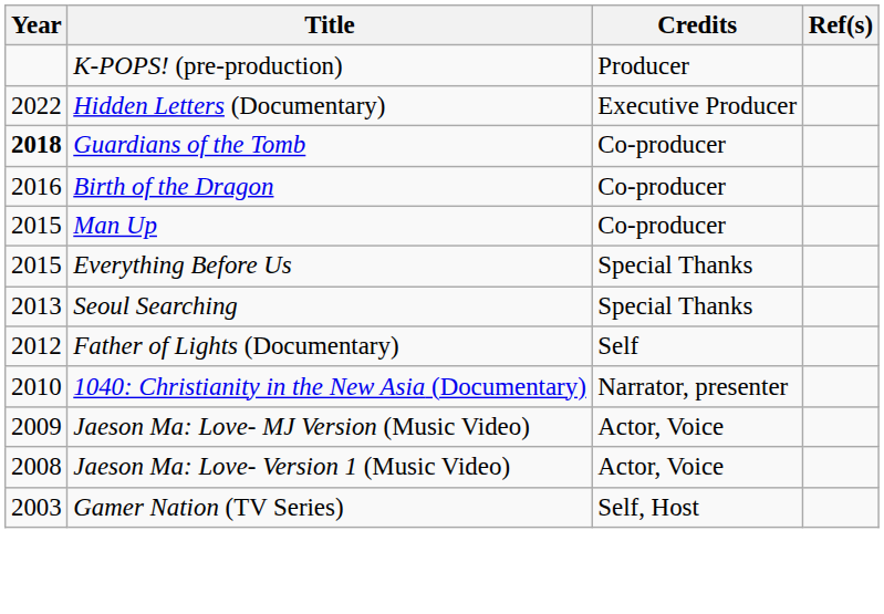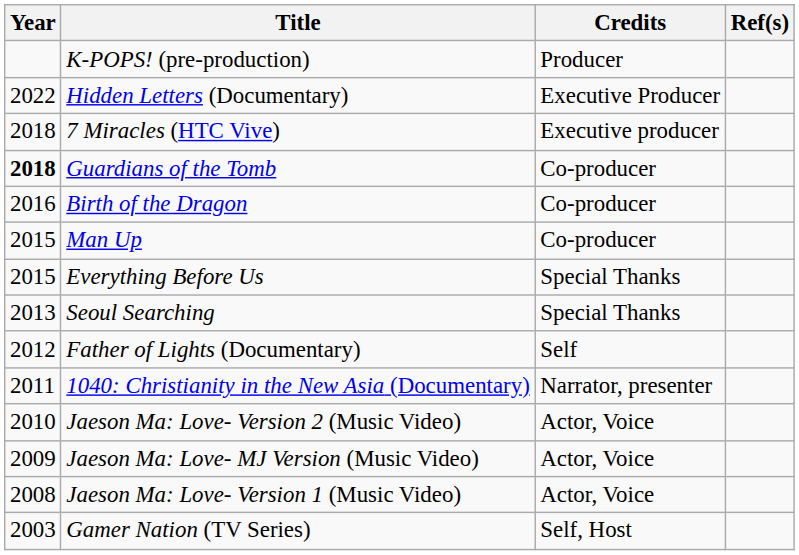+ row: 2018 | 7 Miracles (HTC Vive) | Executive producer
1040: Christianity in the New Asia (Documentary) | Year: 2010 -> 2011
+ row: 2010 | Jaeson Ma: Love- Version 2 (Music Video) | Actor, Voice
